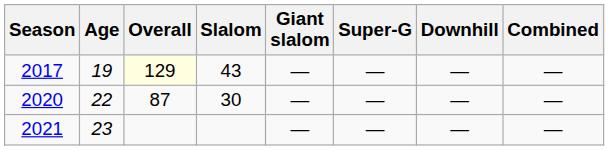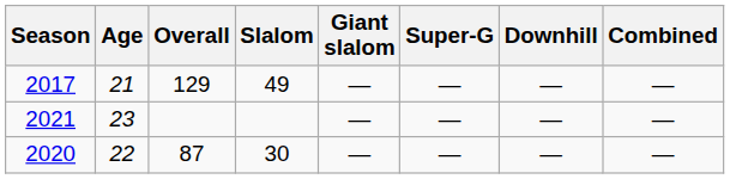2017 | Age: 19 -> 21
2017 | Overall: lightyellow background -> no background
2017 | Slalom: 43 -> 49
rows swapped: 2020 <-> 2021
